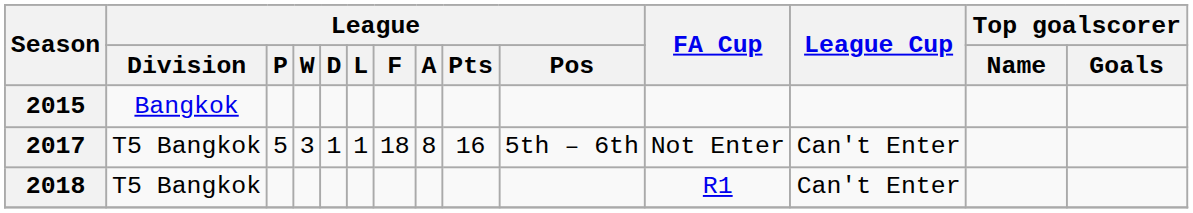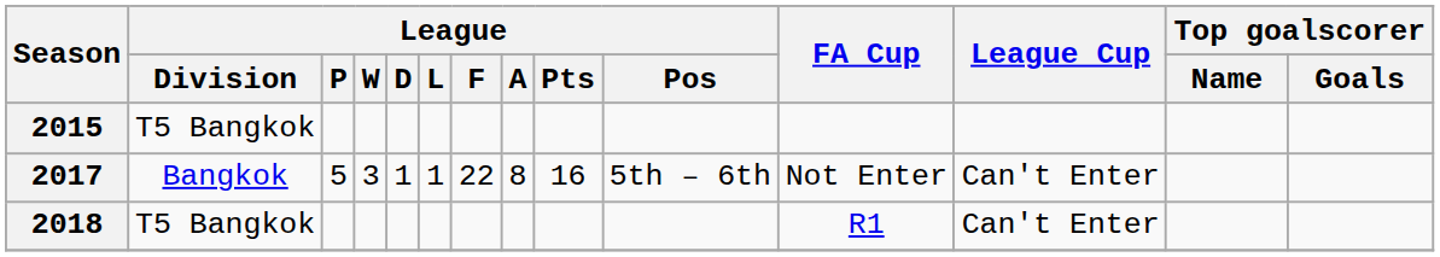2015 | League / Division: Bangkok -> T5 Bangkok
2017 | League / Division: T5 Bangkok -> Bangkok
2017 | League / F: 18 -> 22
